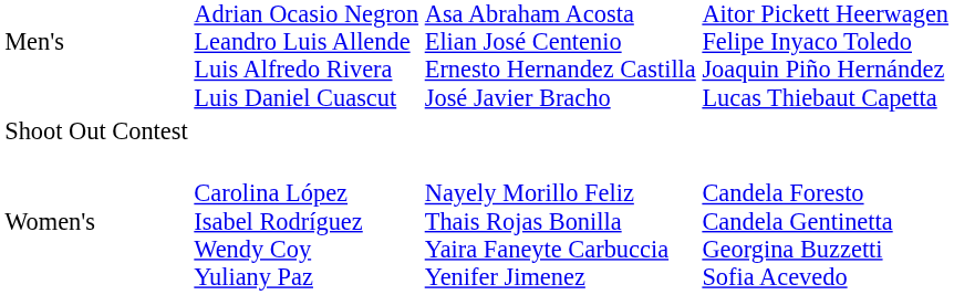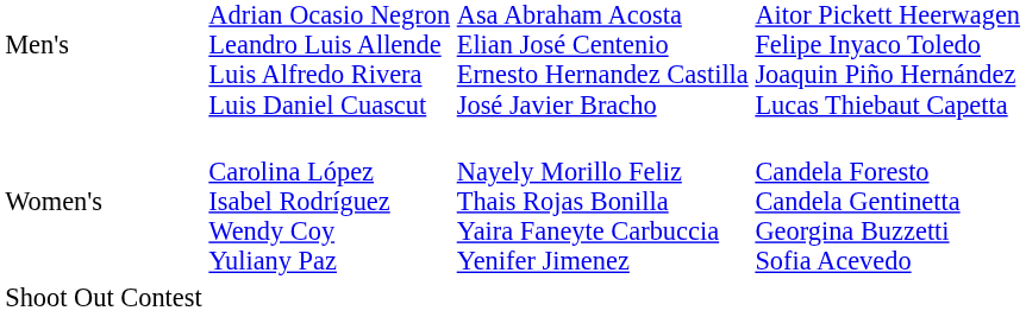rows swapped: Women's <-> Shoot Out Contest
